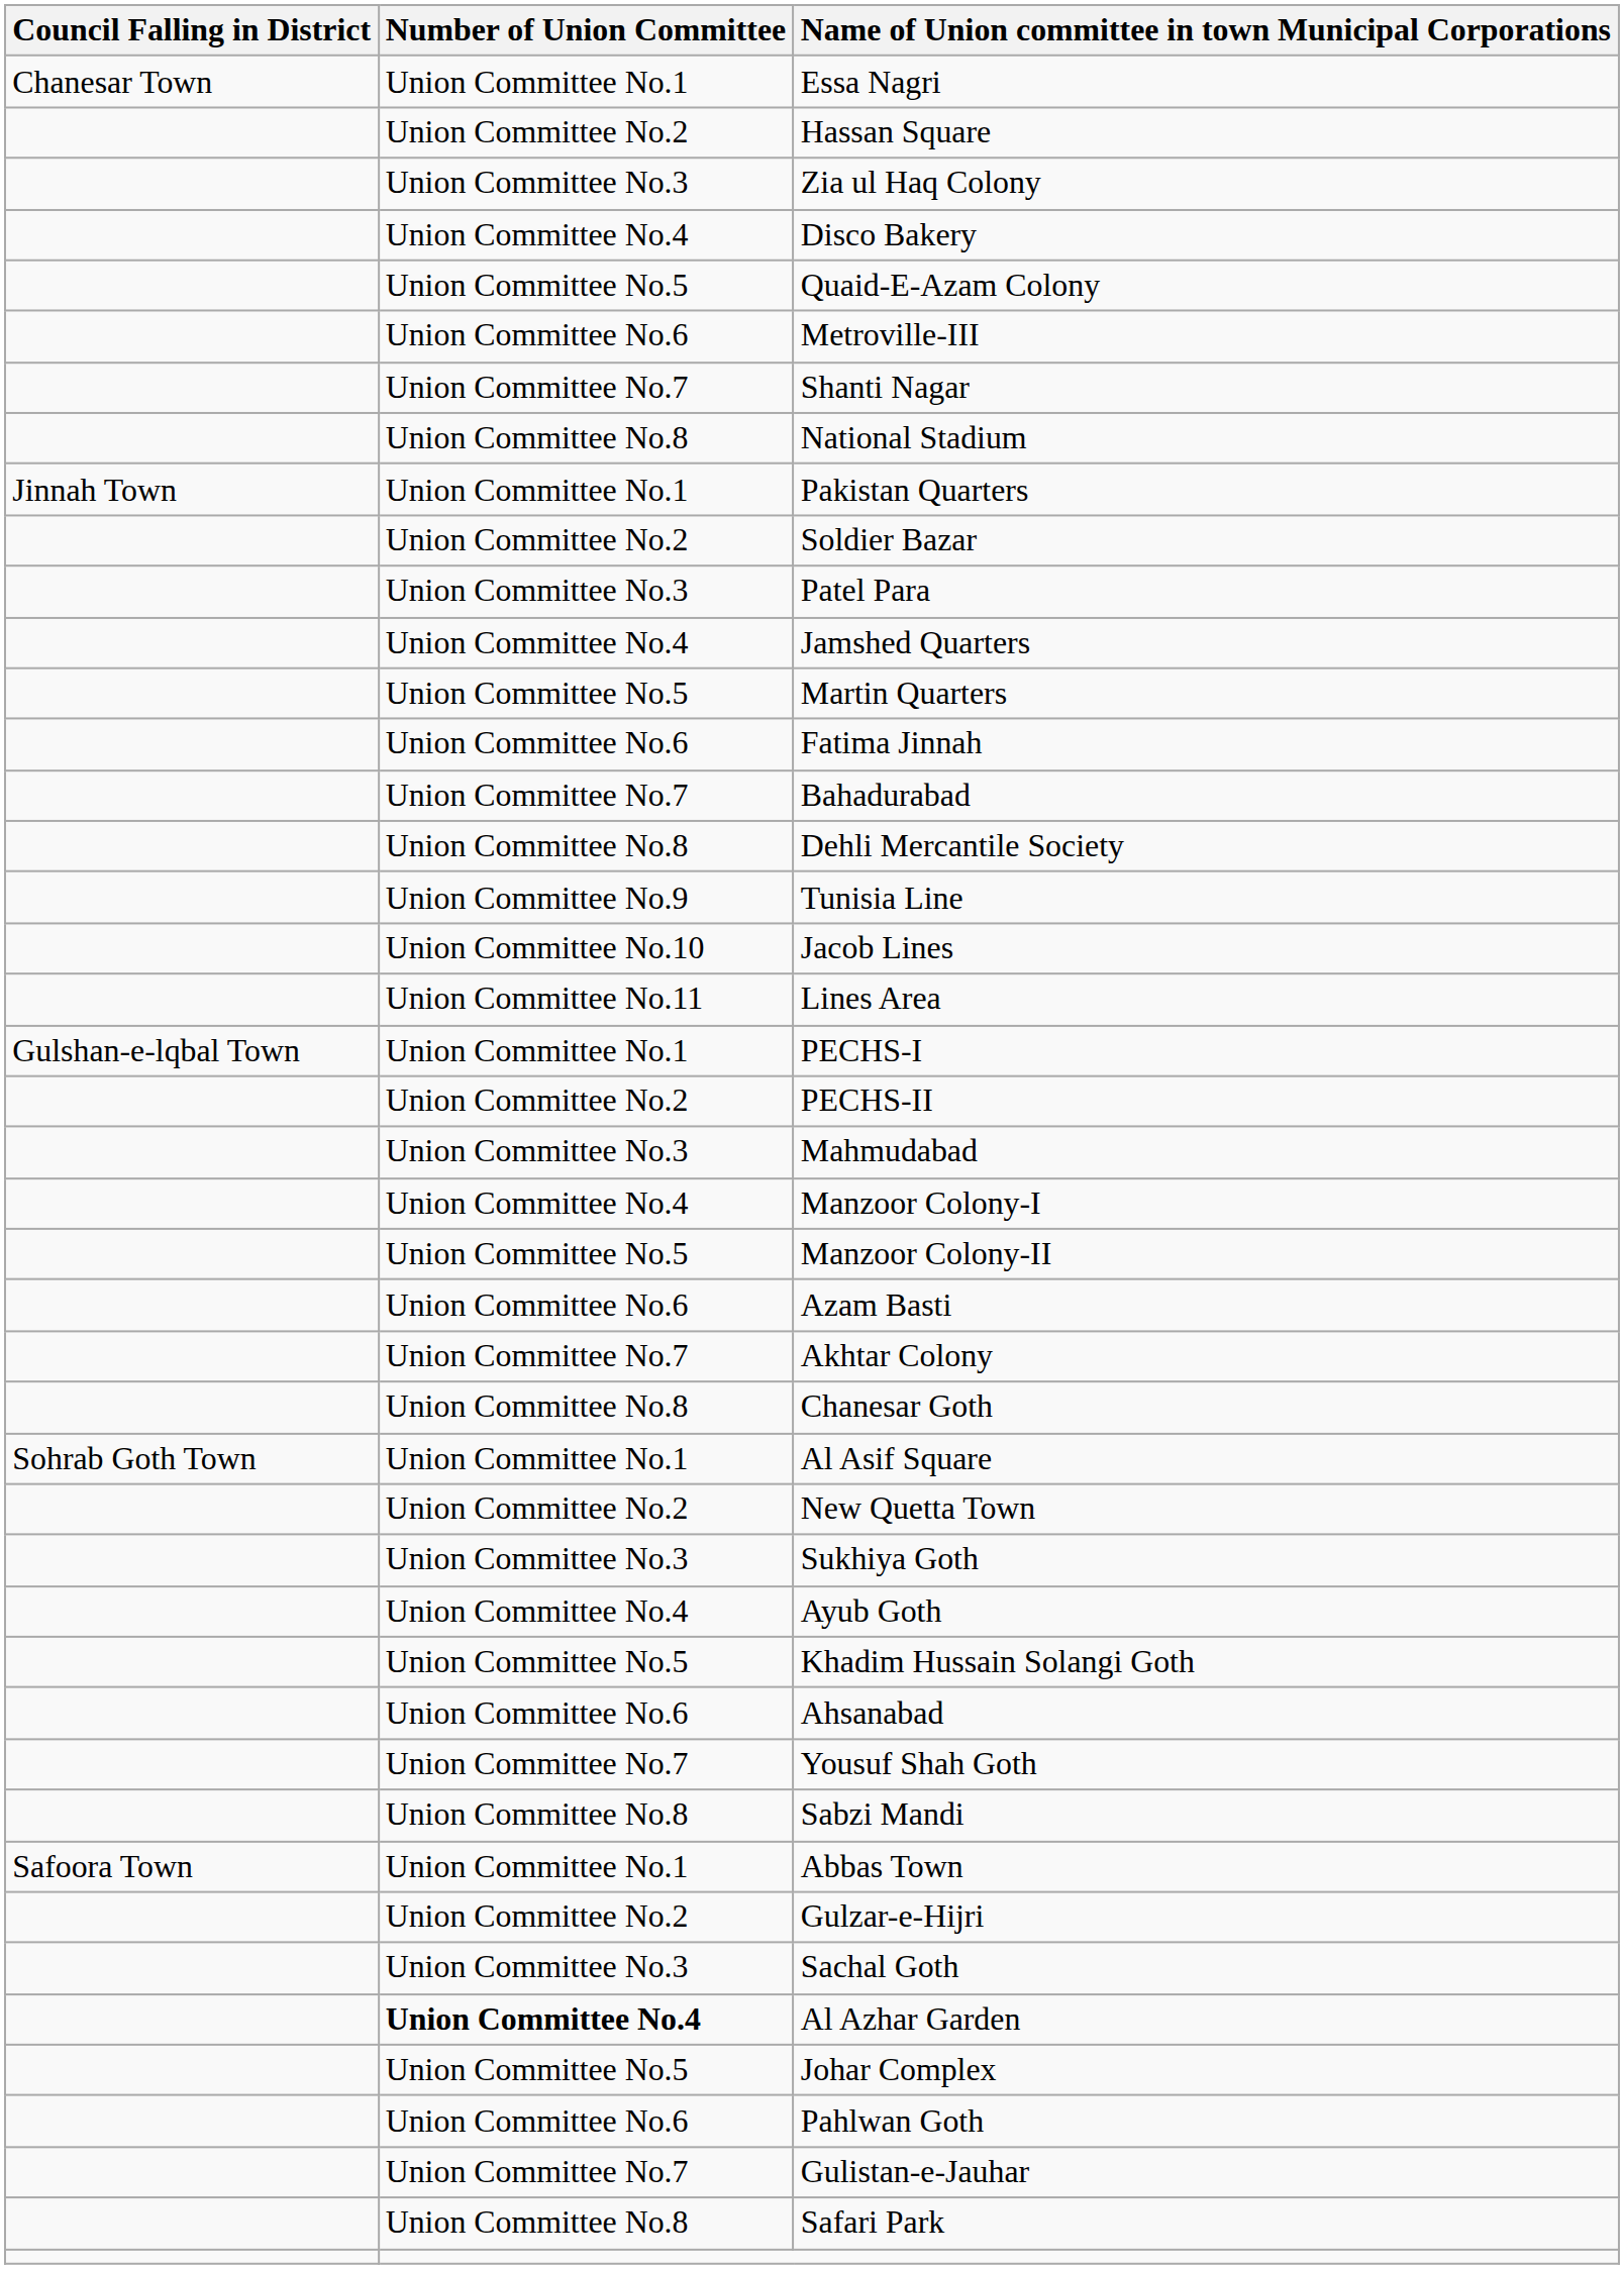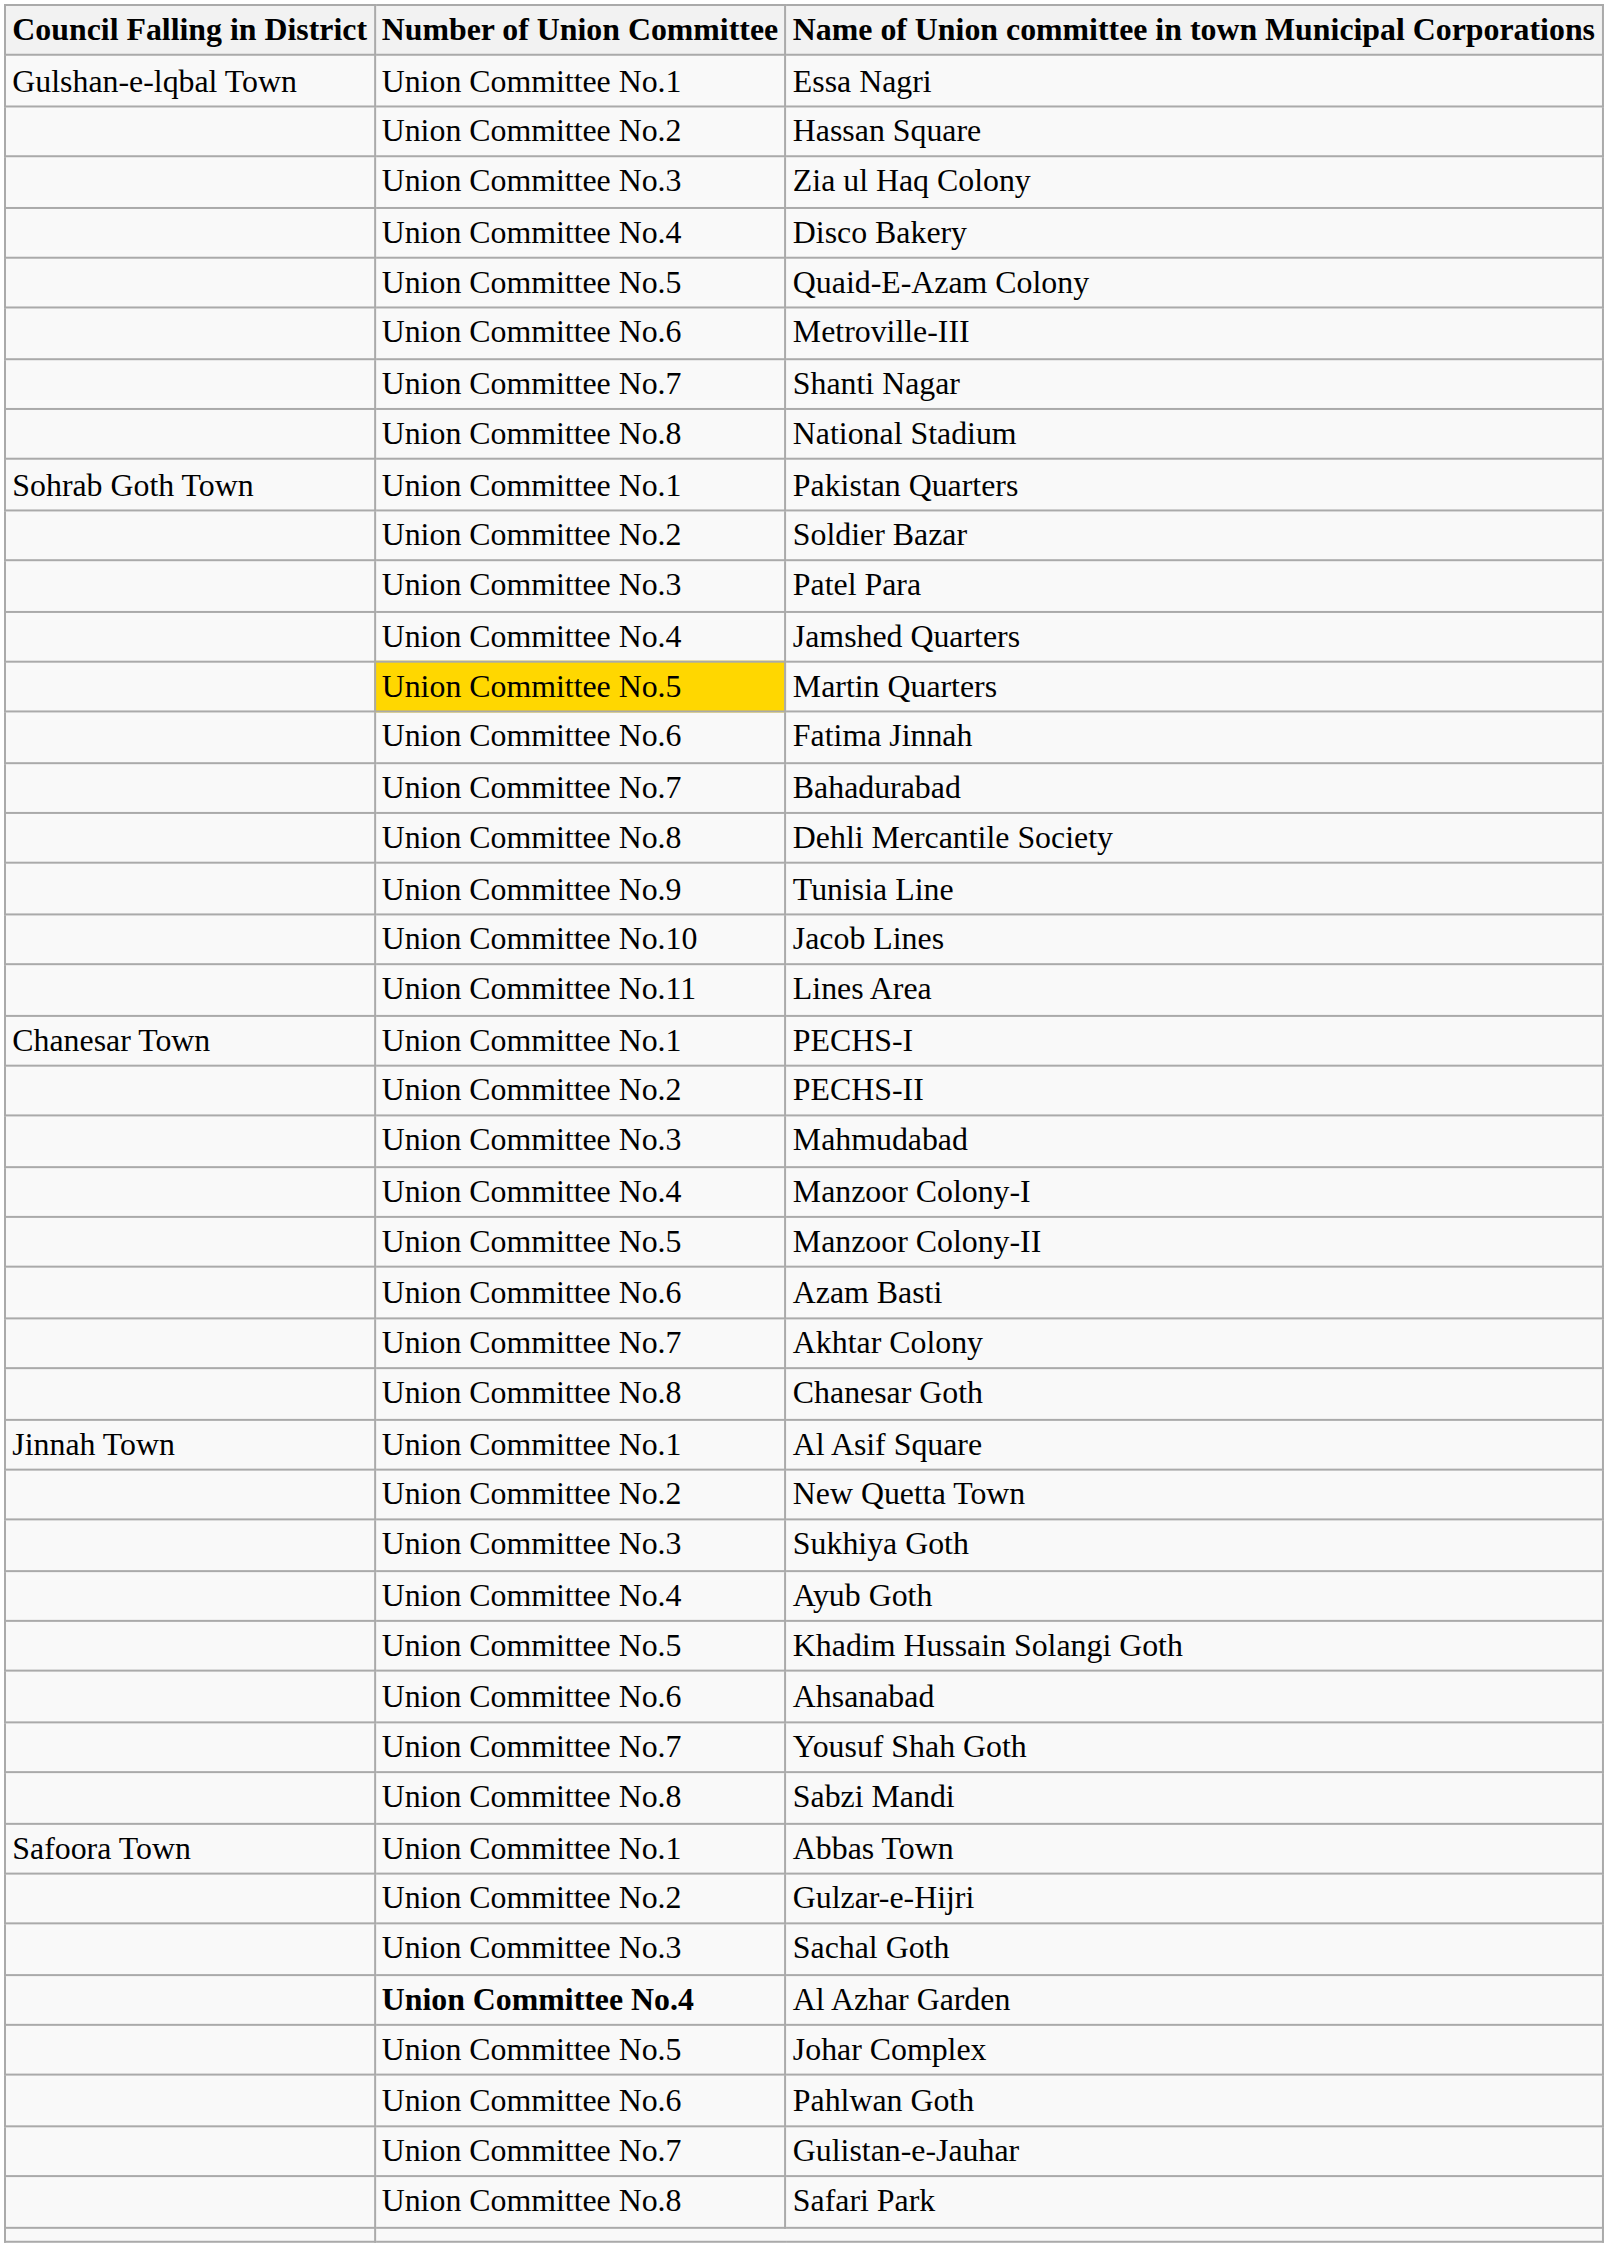Essa Nagri | Council Falling in District: Chanesar Town -> Gulshan-e-lqbal Town
Pakistan Quarters | Council Falling in District: Jinnah Town -> Sohrab Goth Town
Martin Quarters | Number of Union Committee: no background -> gold background
PECHS-I | Council Falling in District: Gulshan-e-lqbal Town -> Chanesar Town
Al Asif Square | Council Falling in District: Sohrab Goth Town -> Jinnah Town
